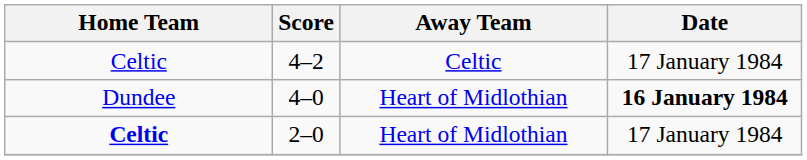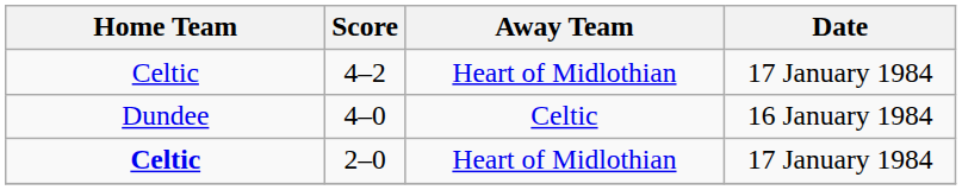4–2 | Away Team: Celtic -> Heart of Midlothian
4–0 | Away Team: Heart of Midlothian -> Celtic
4–0 | Date: bold -> normal
